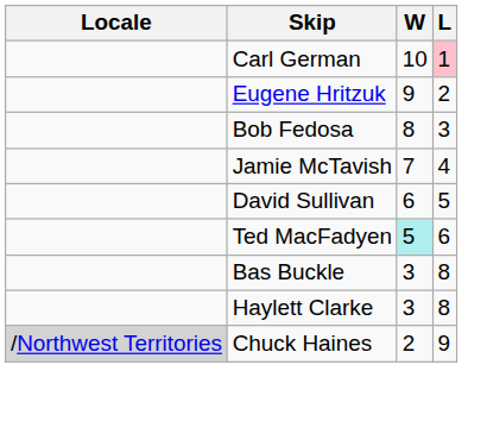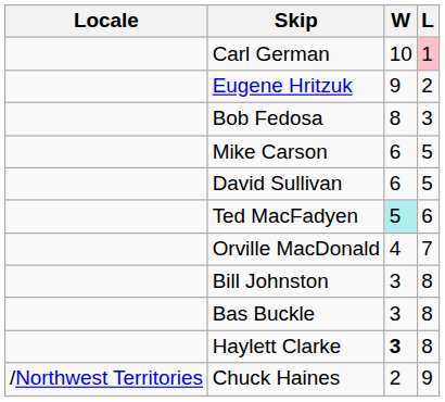- row: Jamie McTavish | 7 | 4
+ row: Mike Carson | 6 | 5
+ row: Orville MacDonald | 4 | 7
+ row: Bill Johnston | 3 | 8
Haylett Clarke | W: normal -> bold
Chuck Haines | Locale: lightgrey background -> no background
